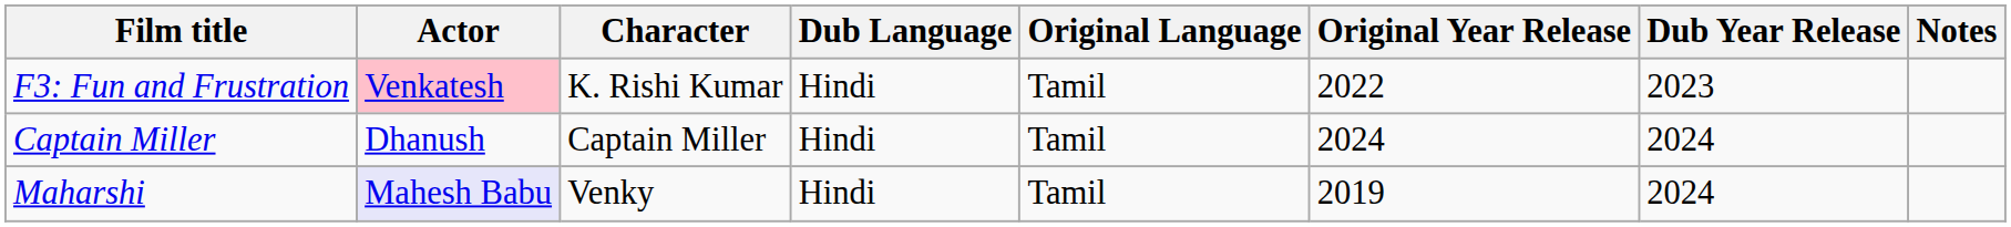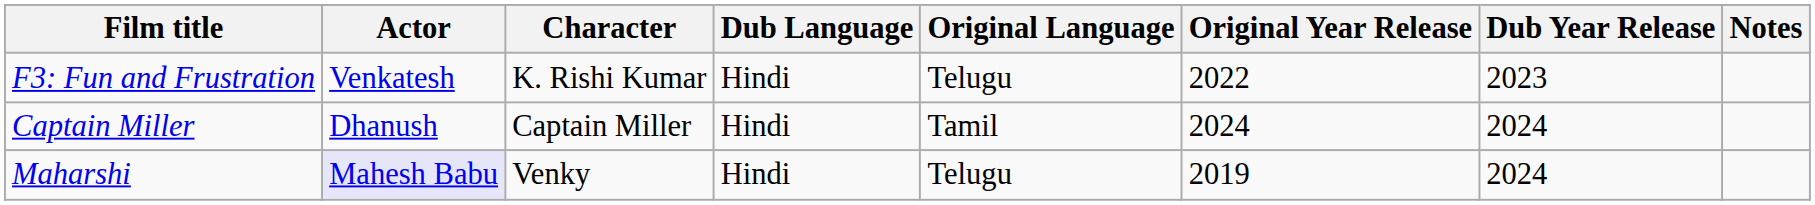F3: Fun and Frustration | Actor: pink background -> no background
F3: Fun and Frustration | Original Language: Tamil -> Telugu
Maharshi | Original Language: Tamil -> Telugu
